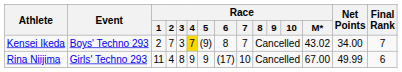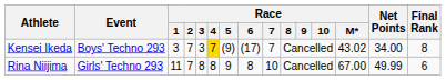Kensei Ikeda | Race / 1: 2 -> 3
Kensei Ikeda | Race / 6: 8 -> (17)
Kensei Ikeda | Final Rank: 7 -> 8
Rina Niijima | Race / 2: 4 -> 7
Rina Niijima | Race / 4: 9 -> 8
Rina Niijima | Race / 6: (17) -> 8
